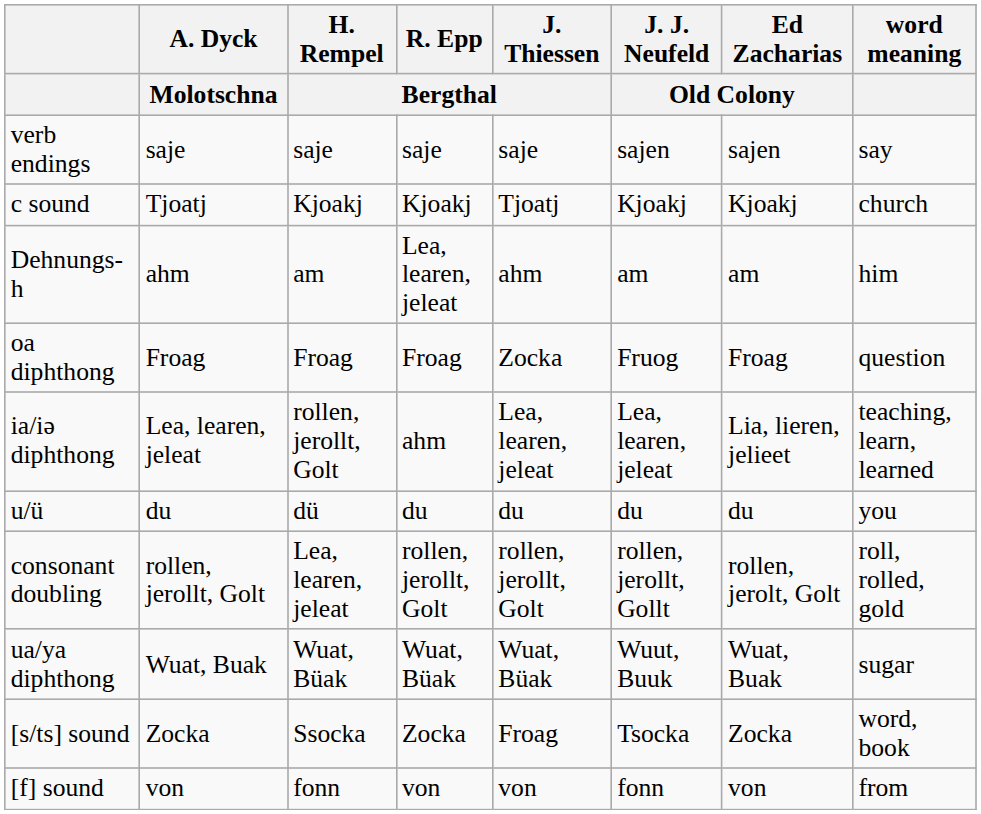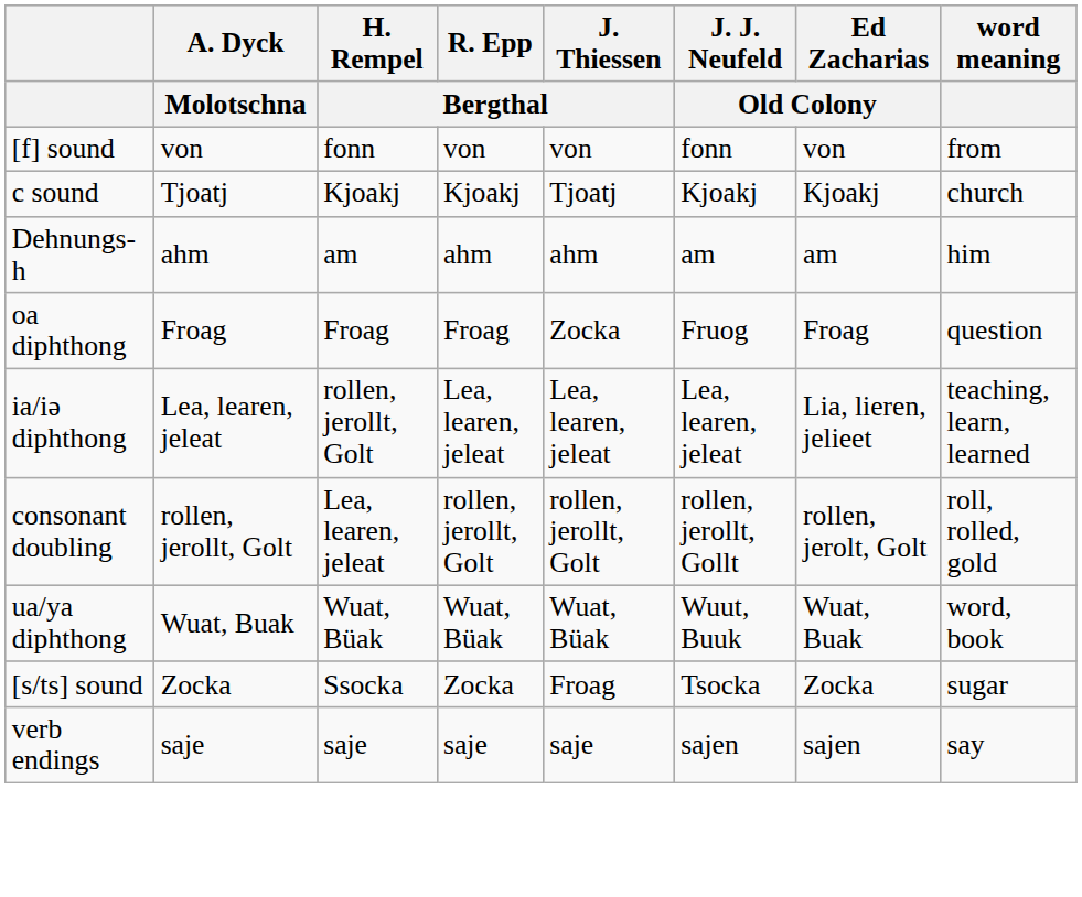rows swapped: verb endings <-> [f] sound
Dehnungs-h | R. Epp / Bergthal: Lea, learen, jeleat -> ahm
ia/iə diphthong | R. Epp / Bergthal: ahm -> Lea, learen, jeleat
- row: u/ü | du | dü | du | du | du | du | you
ua/ya diphthong | word meaning: sugar -> word, book
[s/ts] sound | word meaning: word, book -> sugar
